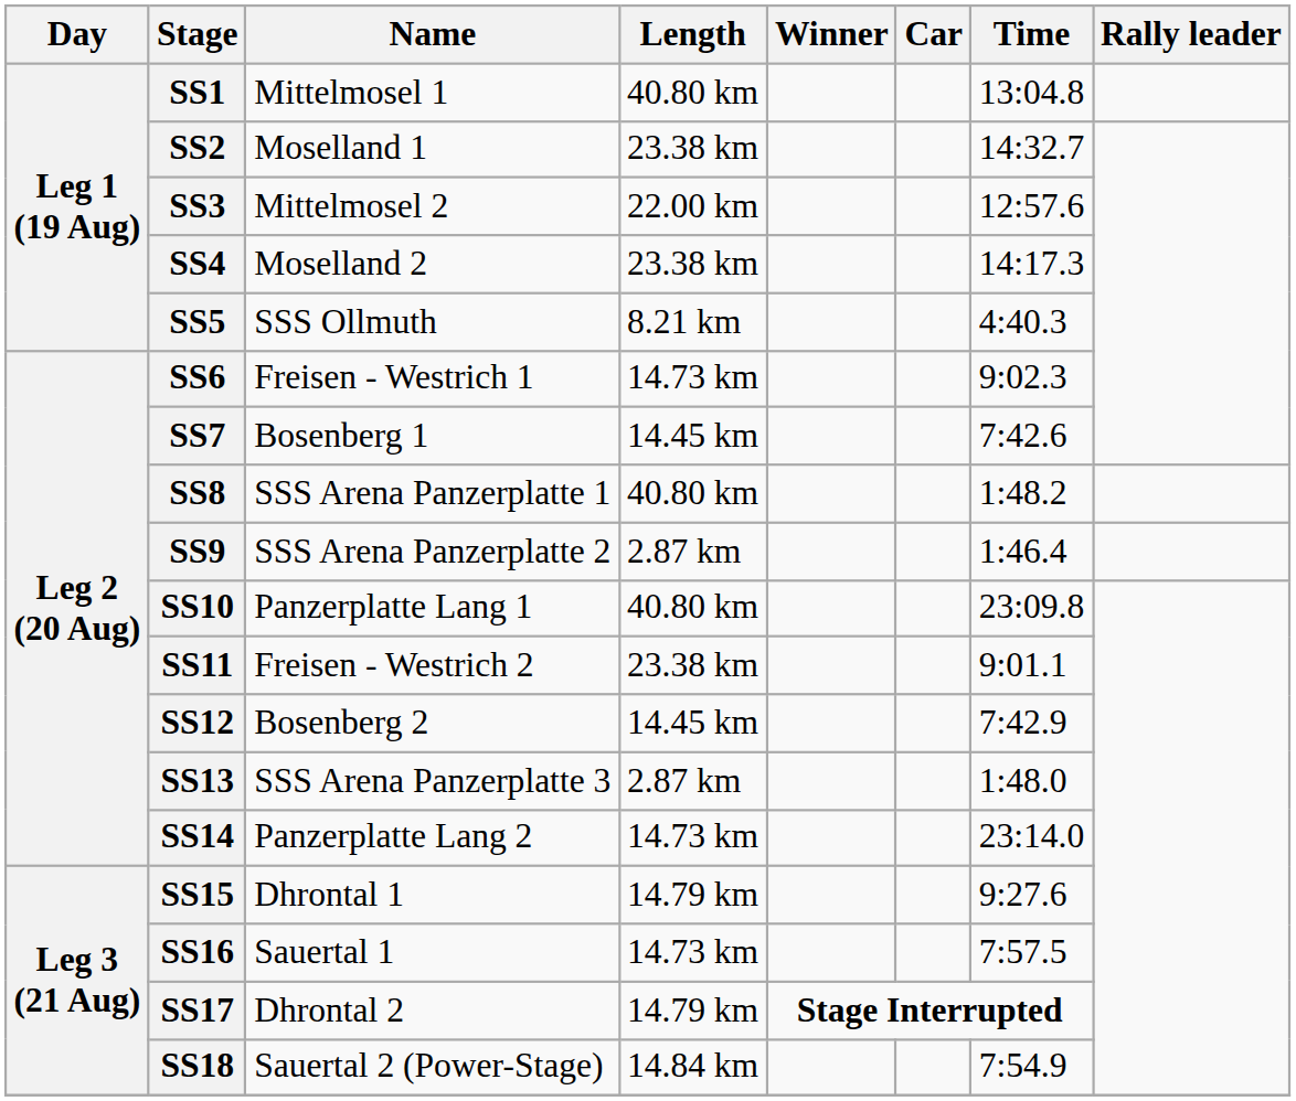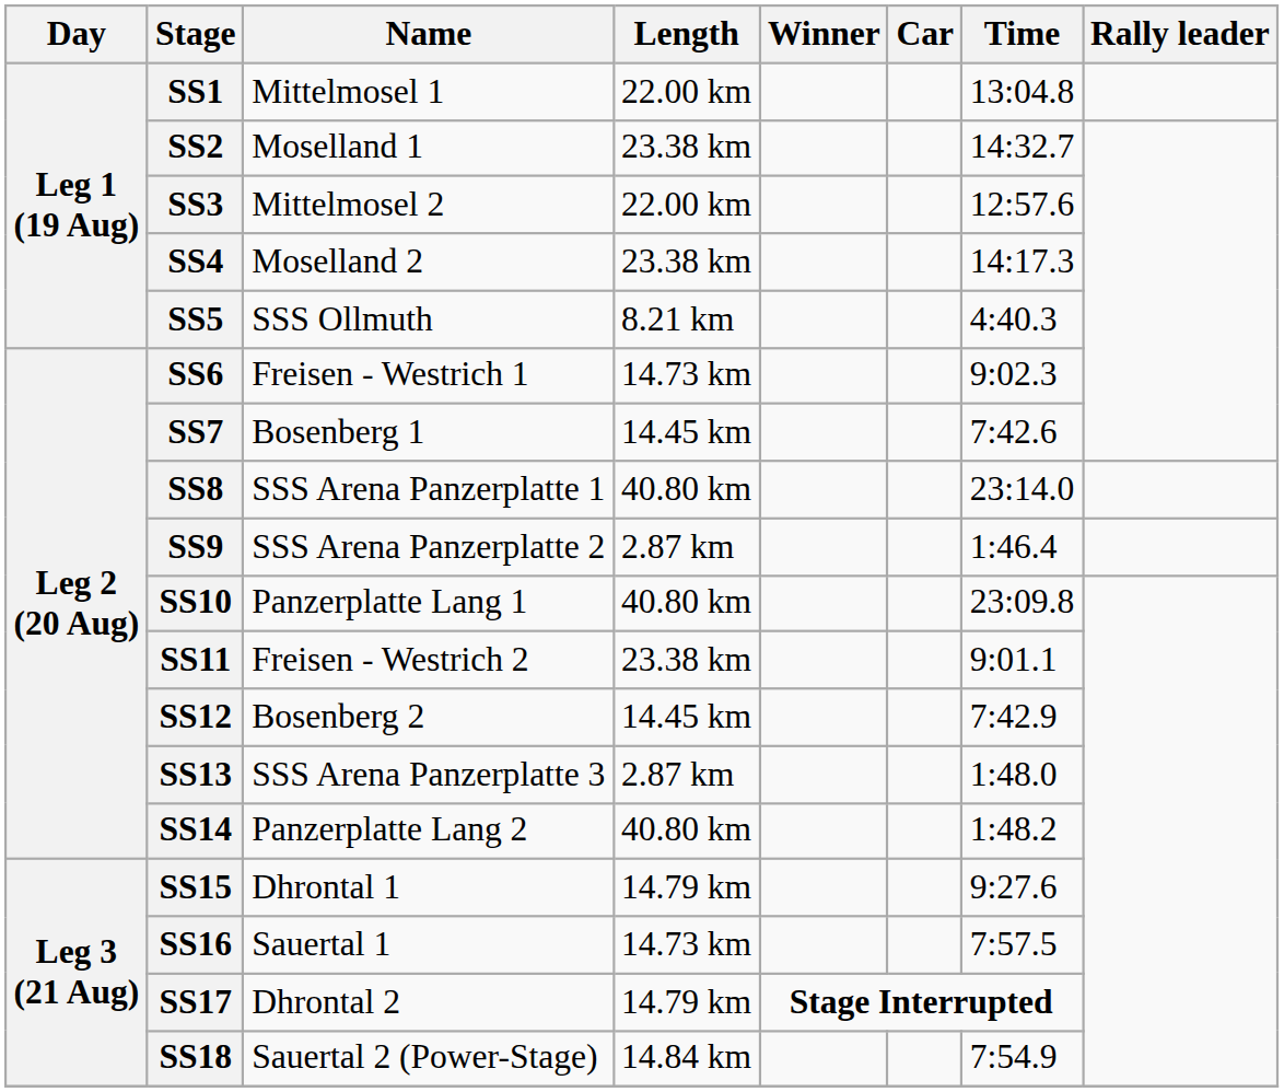SS1 | Length: 40.80 km -> 22.00 km
SS8 | Time: 1:48.2 -> 23:14.0
SS14 | Length: 14.73 km -> 40.80 km
SS14 | Time: 23:14.0 -> 1:48.2
